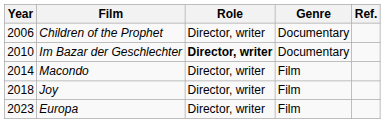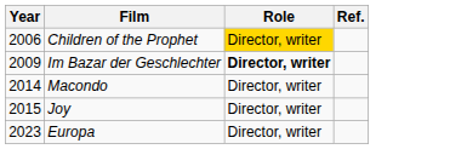- column: Genre | Documentary | Documentary | Film | Film | Film
Children of the Prophet | Role: no background -> gold background
Im Bazar der Geschlechter | Year: 2010 -> 2009
Joy | Year: 2018 -> 2015
